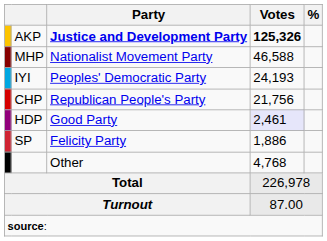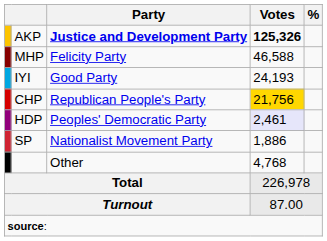MHP | Party: Nationalist Movement Party -> Felicity Party
IYI | Party: Peoples' Democratic Party -> Good Party
CHP | Votes: no background -> gold background
HDP | Party: Good Party -> Peoples' Democratic Party
SP | Party: Felicity Party -> Nationalist Movement Party
